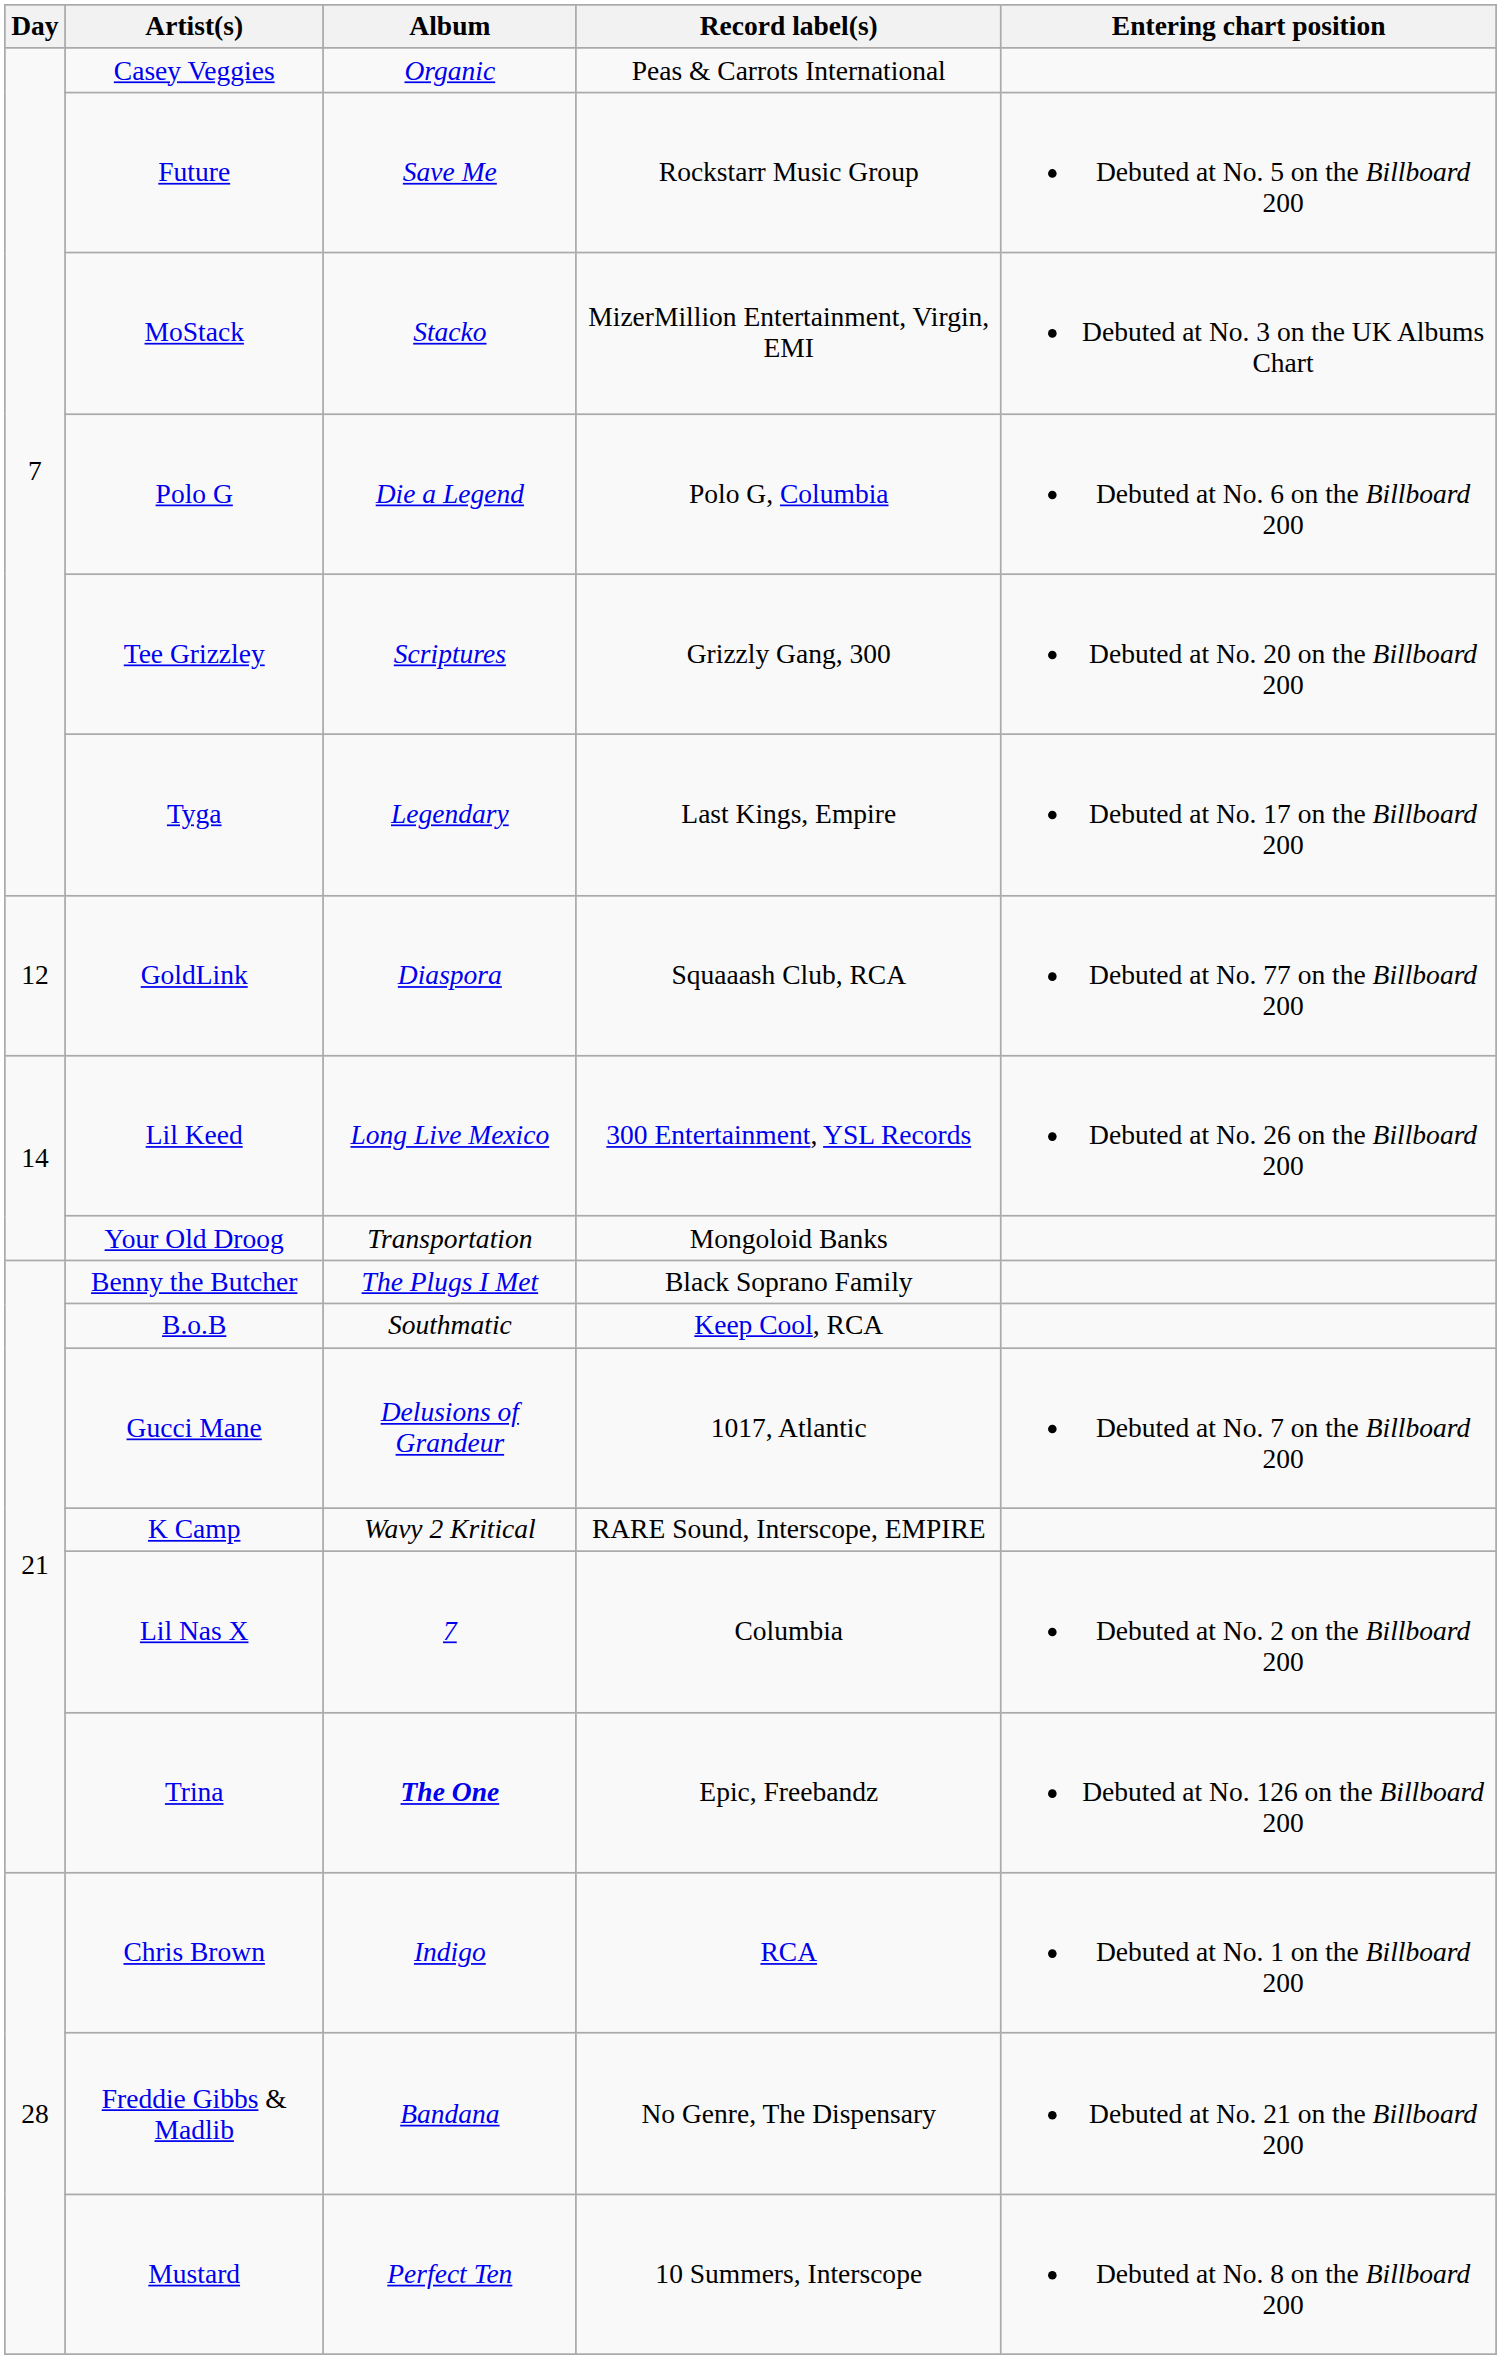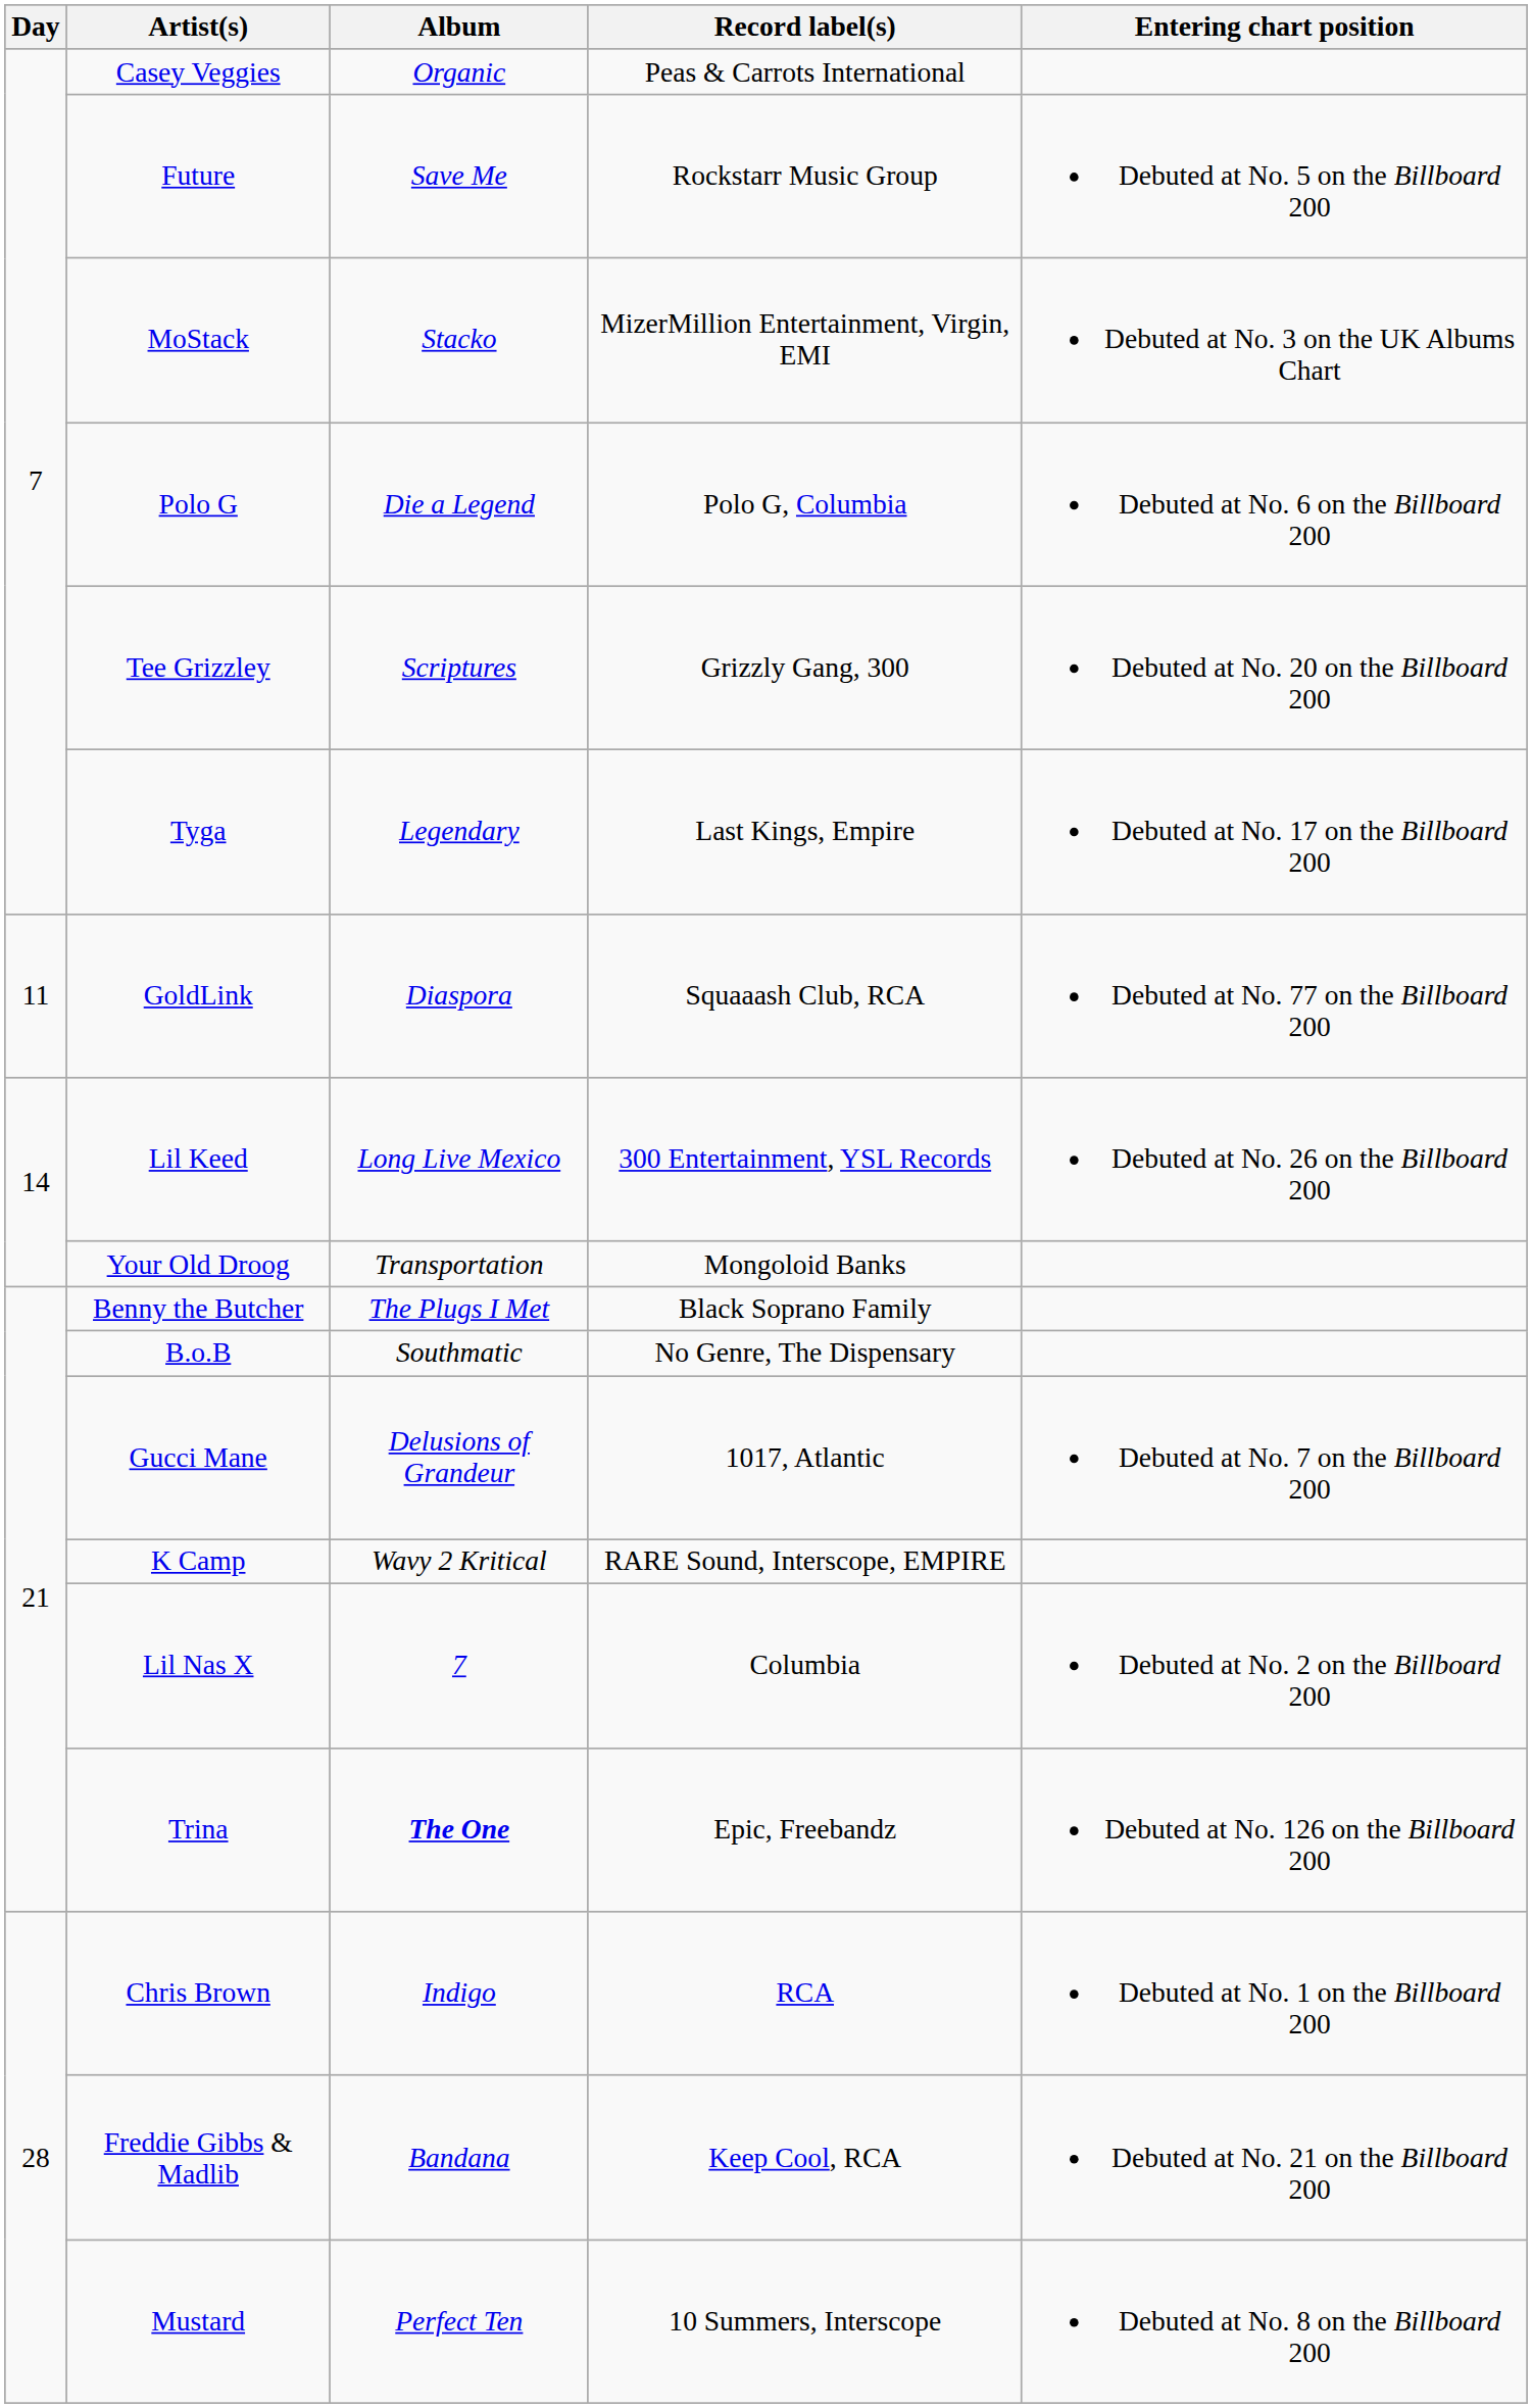GoldLink | Day: 12 -> 11
B.o.B | Record label(s): Keep Cool, RCA -> No Genre, The Dispensary
Freddie Gibbs & Madlib | Record label(s): No Genre, The Dispensary -> Keep Cool, RCA
